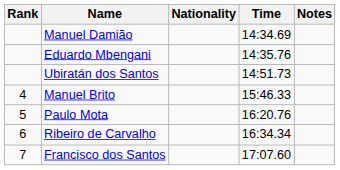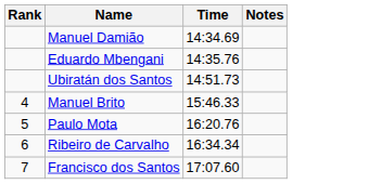- column: Nationality
